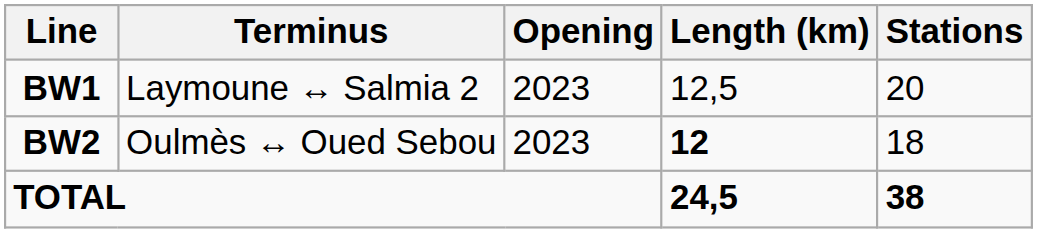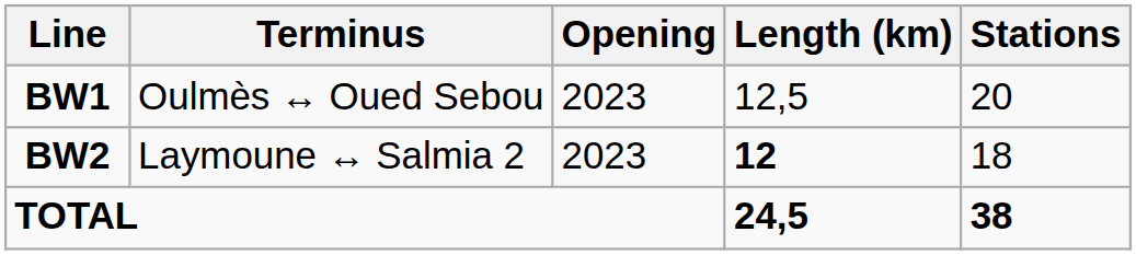BW1 | Terminus: Laymoune ↔ Salmia 2 -> Oulmès ↔ Oued Sebou
BW2 | Terminus: Oulmès ↔ Oued Sebou -> Laymoune ↔ Salmia 2
